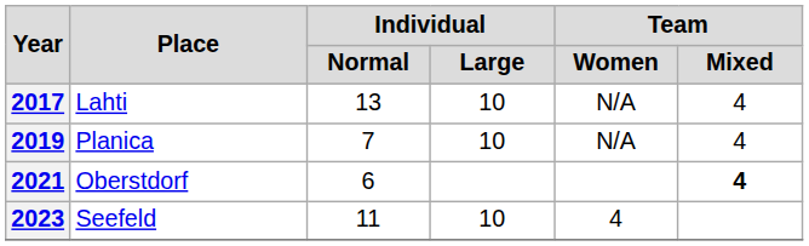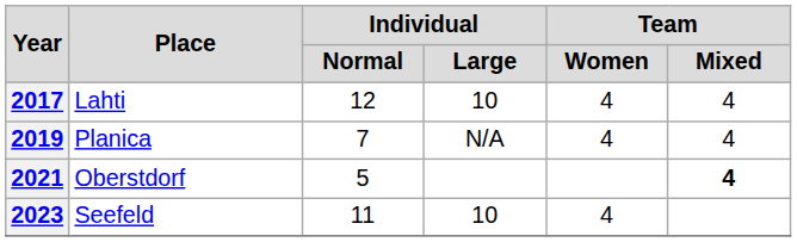2017 | Individual / Normal: 13 -> 12
2017 | Team / Women: N/A -> 4
2019 | Individual / Large: 10 -> N/A
2019 | Team / Women: N/A -> 4
2021 | Individual / Normal: 6 -> 5
